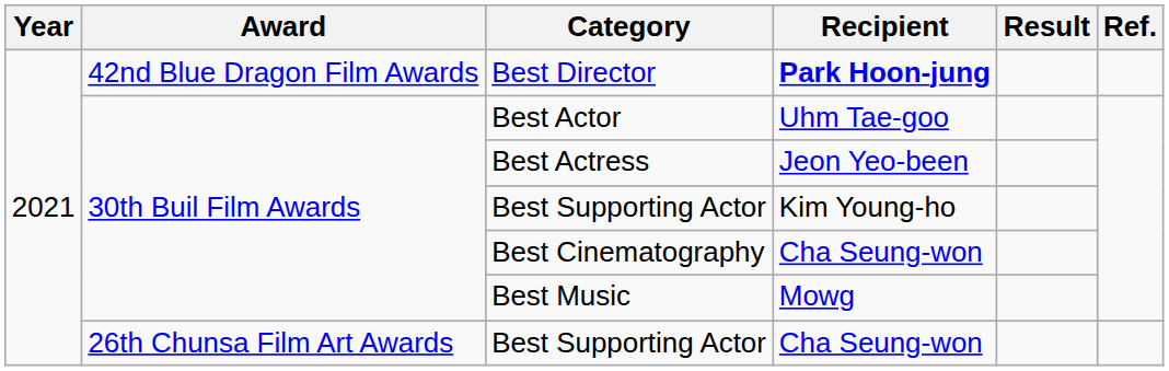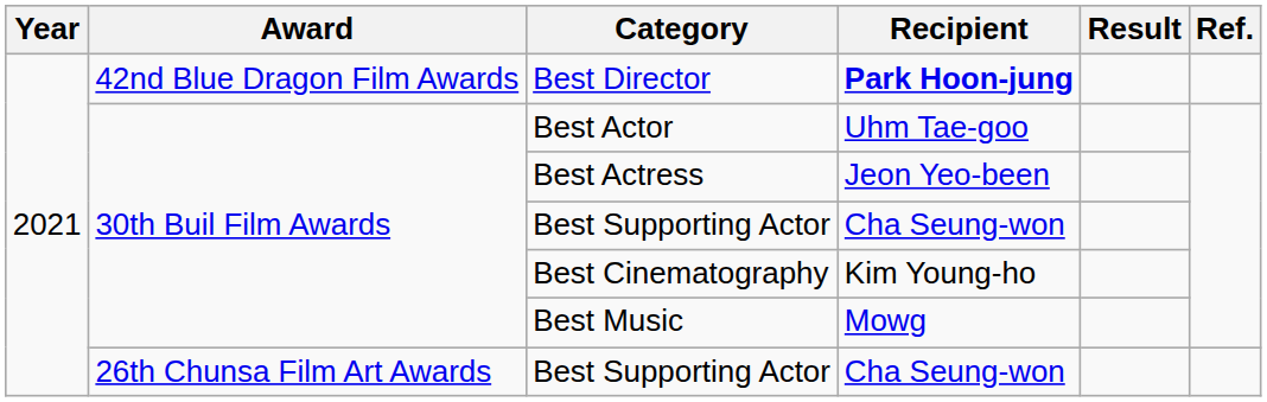30th Buil Film Awards / Best Supporting Actor | Recipient: Kim Young-ho -> Cha Seung-won
Best Cinematography | Recipient: Cha Seung-won -> Kim Young-ho
